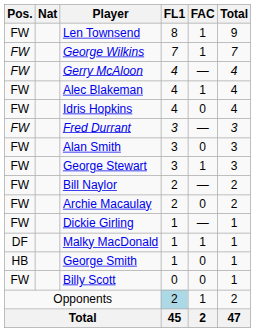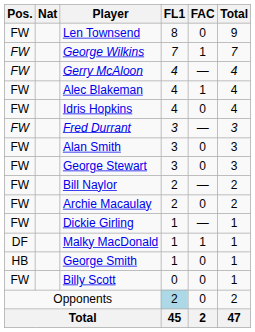Len Townsend | FAC: 1 -> 0
George Stewart | FAC: 1 -> 0
Opponents | FAC: 1 -> 0
